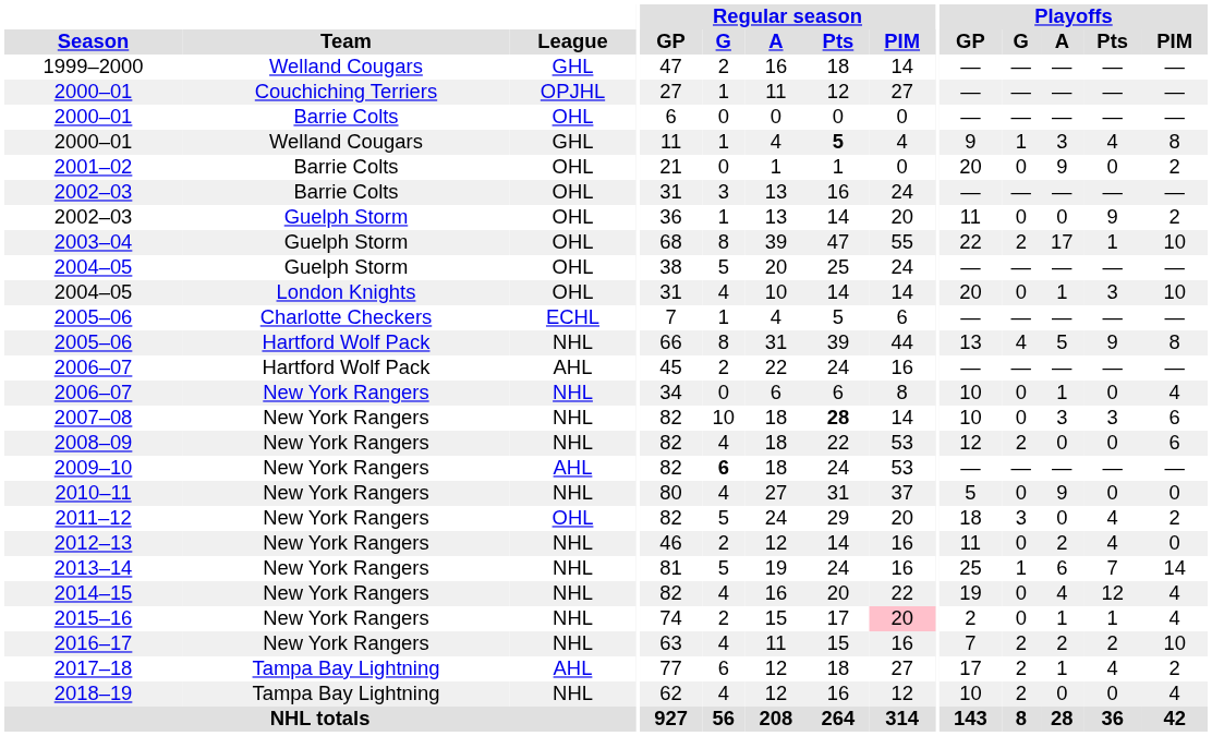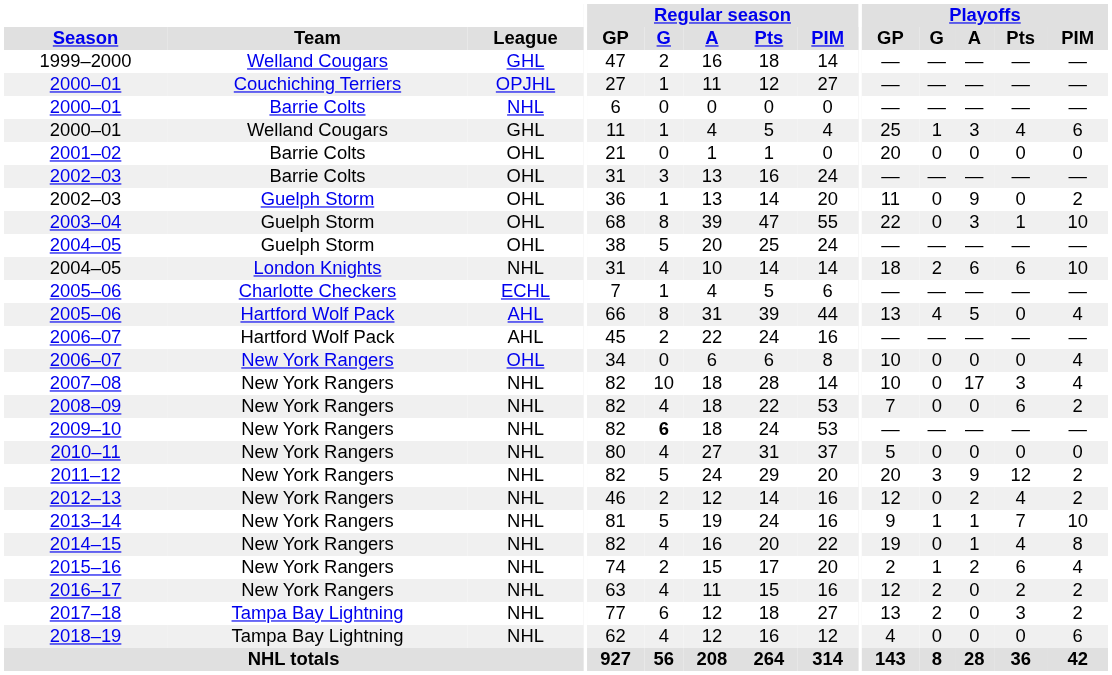2000–01 / Barrie Colts | League: OHL -> NHL
2000–01 / Welland Cougars | Regular season / Pts: bold -> normal
2000–01 / Welland Cougars | Playoffs / GP: 9 -> 25
2000–01 / Welland Cougars | Playoffs / PIM: 8 -> 6
2001–02 | Playoffs / A: 9 -> 0
2001–02 | Playoffs / PIM: 2 -> 0
2002–03 / Guelph Storm | Playoffs / A: 0 -> 9
2002–03 / Guelph Storm | Playoffs / Pts: 9 -> 0
2003–04 | Playoffs / G: 2 -> 0
2003–04 | Playoffs / A: 17 -> 3
2004–05 / London Knights | League: OHL -> NHL
2004–05 / London Knights | Playoffs / GP: 20 -> 18
2004–05 / London Knights | Playoffs / G: 0 -> 2
2004–05 / London Knights | Playoffs / A: 1 -> 6
2004–05 / London Knights | Playoffs / Pts: 3 -> 6
2005–06 / Hartford Wolf Pack | League: NHL -> AHL
2005–06 / Hartford Wolf Pack | Playoffs / Pts: 9 -> 0
2005–06 / Hartford Wolf Pack | Playoffs / PIM: 8 -> 4
2006–07 / New York Rangers | League: NHL -> OHL
2006–07 / New York Rangers | Playoffs / A: 1 -> 0
2007–08 | Regular season / Pts: bold -> normal
2007–08 | Playoffs / A: 3 -> 17
2007–08 | Playoffs / PIM: 6 -> 4
2008–09 | Playoffs / GP: 12 -> 7
2008–09 | Playoffs / G: 2 -> 0
2008–09 | Playoffs / Pts: 0 -> 6
2008–09 | Playoffs / PIM: 6 -> 2
2009–10 | League: AHL -> NHL
2010–11 | Playoffs / A: 9 -> 0
2011–12 | League: OHL -> NHL
2011–12 | Playoffs / GP: 18 -> 20
2011–12 | Playoffs / A: 0 -> 9
2011–12 | Playoffs / Pts: 4 -> 12
2012–13 | Playoffs / GP: 11 -> 12
2012–13 | Playoffs / PIM: 0 -> 2
2013–14 | Playoffs / GP: 25 -> 9
2013–14 | Playoffs / A: 6 -> 1
2013–14 | Playoffs / PIM: 14 -> 10
2014–15 | Playoffs / A: 4 -> 1
2014–15 | Playoffs / Pts: 12 -> 4
2014–15 | Playoffs / PIM: 4 -> 8
2015–16 | Regular season / PIM: pink background -> no background
2015–16 | Playoffs / G: 0 -> 1
2015–16 | Playoffs / A: 1 -> 2
2015–16 | Playoffs / Pts: 1 -> 6
2016–17 | Playoffs / GP: 7 -> 12
2016–17 | Playoffs / A: 2 -> 0
2016–17 | Playoffs / PIM: 10 -> 2
2017–18 | League: AHL -> NHL
2017–18 | Playoffs / GP: 17 -> 13
2017–18 | Playoffs / A: 1 -> 0
2017–18 | Playoffs / Pts: 4 -> 3
2018–19 | Playoffs / GP: 10 -> 4
2018–19 | Playoffs / G: 2 -> 0
2018–19 | Playoffs / PIM: 4 -> 6
